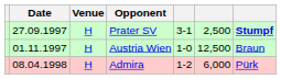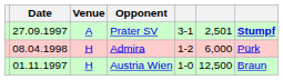Prater SV | Venue: H -> A
Prater SV | column 6: 2,500 -> 2,501
rows swapped: Austria Wien <-> Admira
